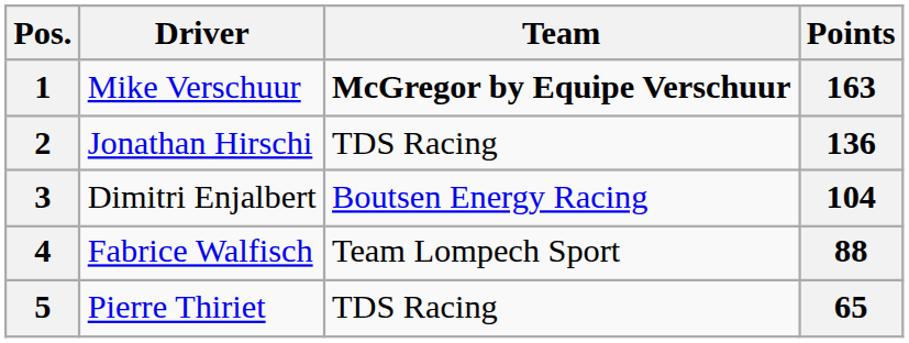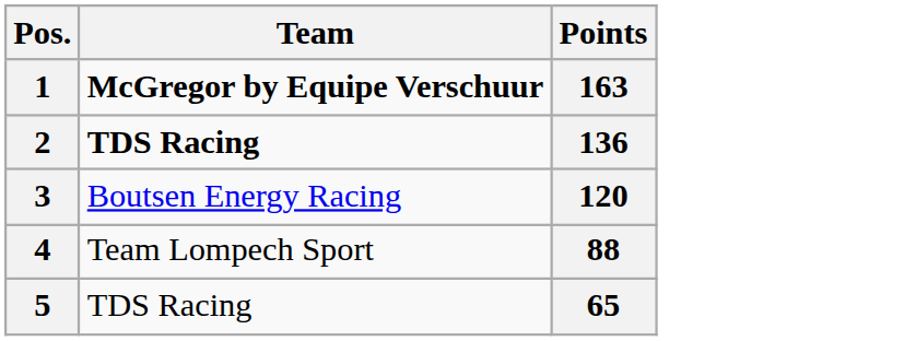- column: Driver | Mike Verschuur | Jonathan Hirschi | Dimitri Enjalbert | Fabrice Walfisch | Pierre Thiriet
2 | Team: normal -> bold
3 | Points: 104 -> 120
